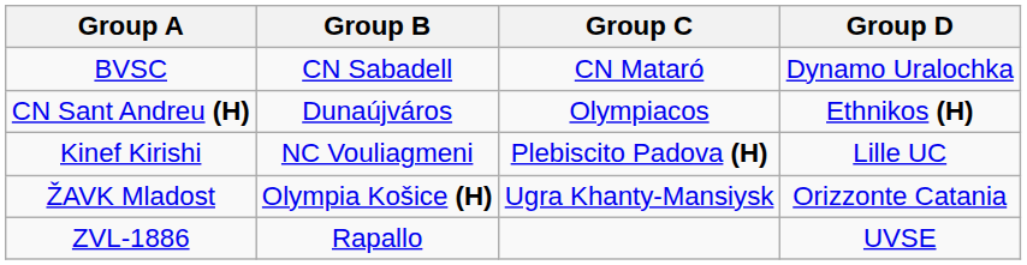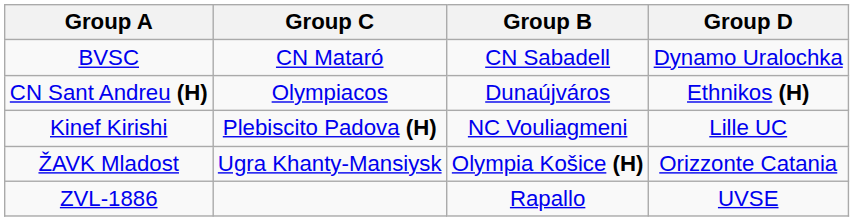columns swapped: Group B <-> Group C
